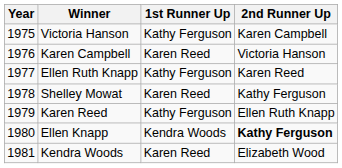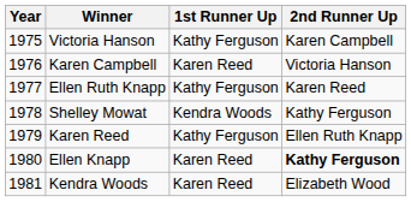Shelley Mowat | 1st Runner Up: Karen Reed -> Kendra Woods
Ellen Knapp | 1st Runner Up: Kendra Woods -> Karen Reed
